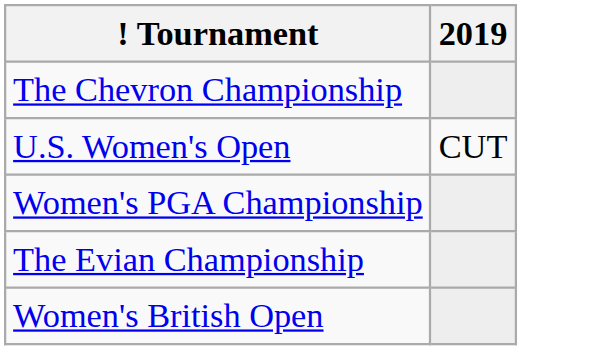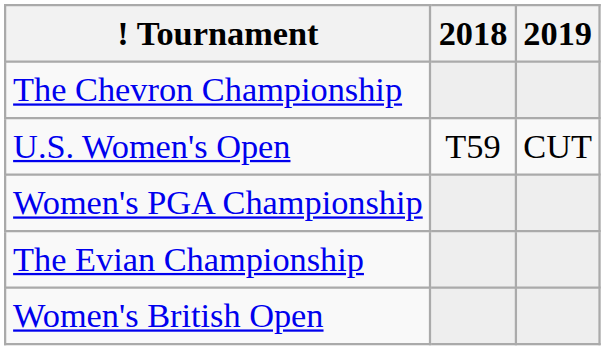+ column: 2018 | T59
